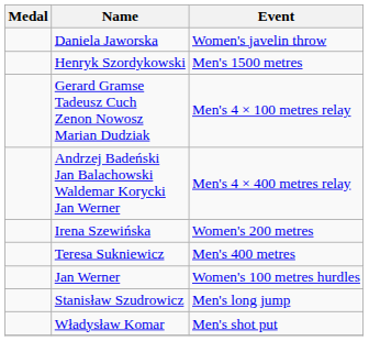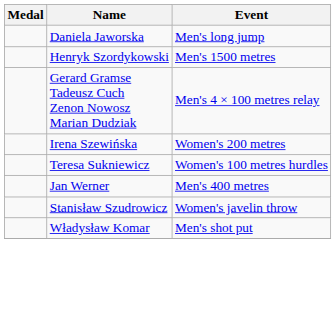Daniela Jaworska | Event: Women's javelin throw -> Men's long jump
- row: Andrzej Badeński Jan Balachowski Waldemar Korycki Jan Werner | Men's 4 × 400 metres relay
Teresa Sukniewicz | Event: Men's 400 metres -> Women's 100 metres hurdles
Jan Werner | Event: Women's 100 metres hurdles -> Men's 400 metres
Stanisław Szudrowicz | Event: Men's long jump -> Women's javelin throw
